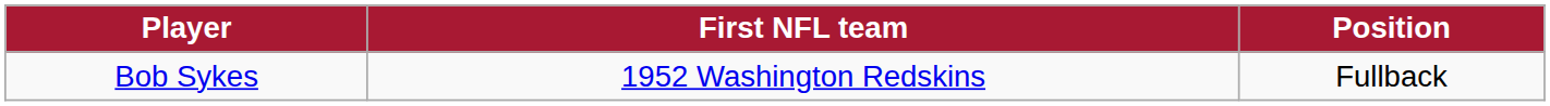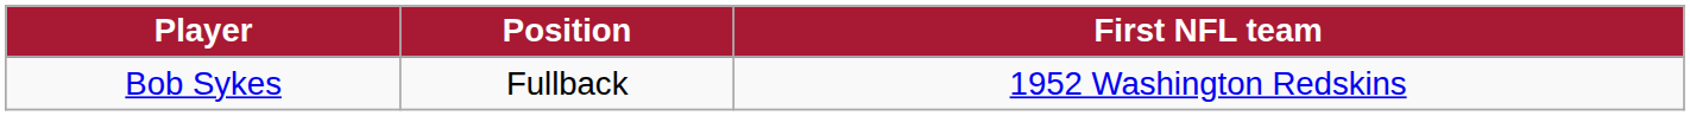columns swapped: Position <-> First NFL team
